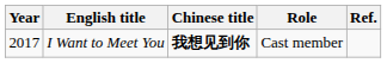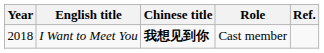I Want to Meet You | Year: 2017 -> 2018
